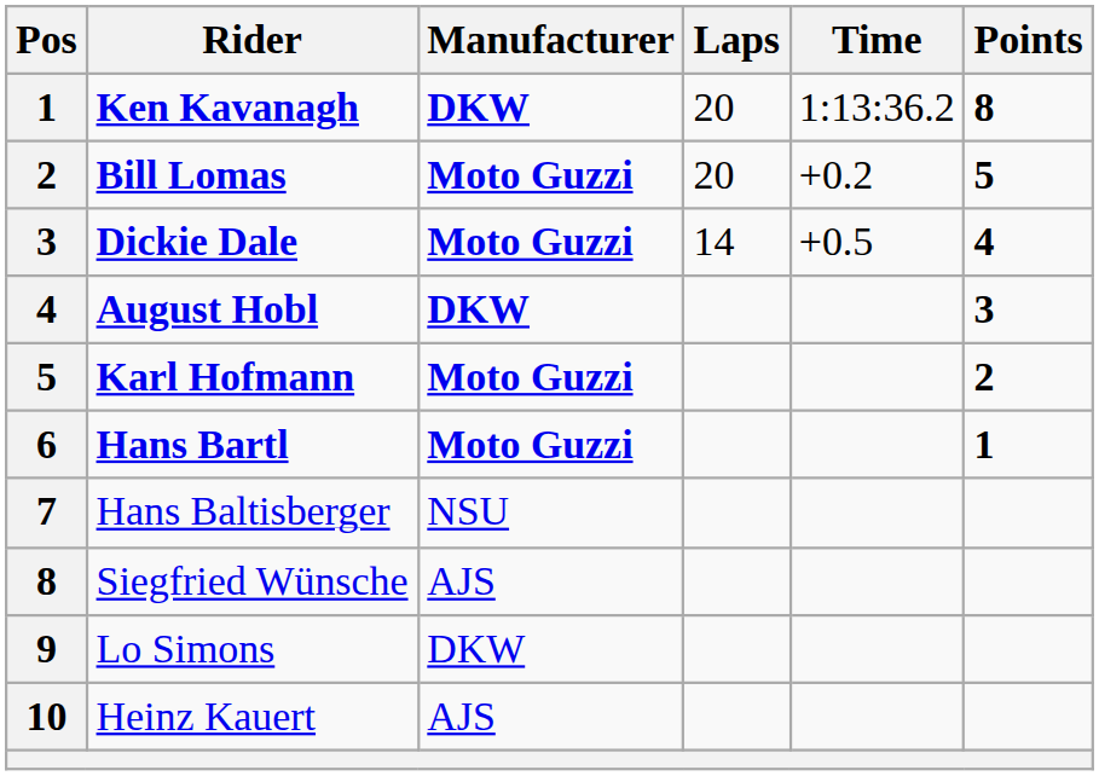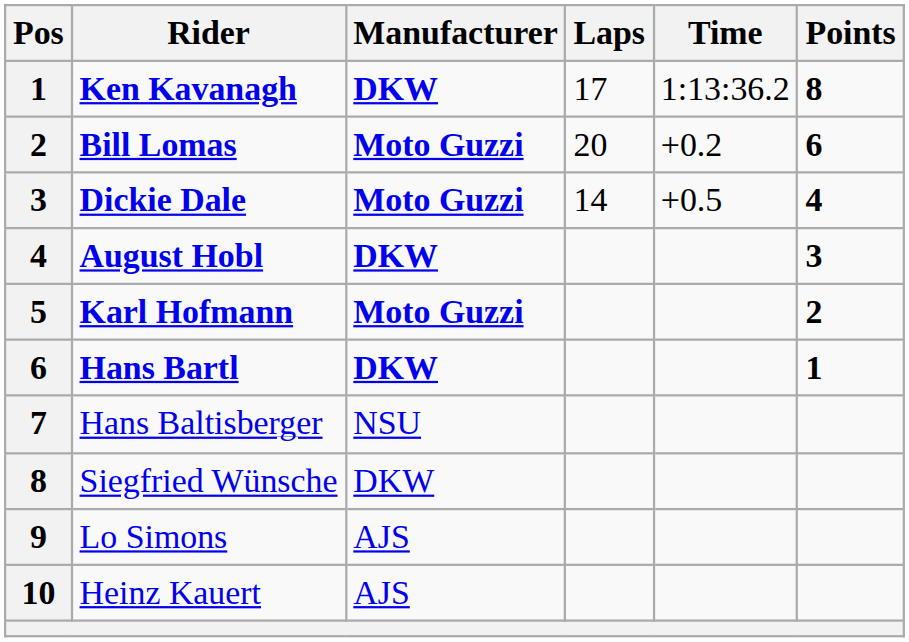Ken Kavanagh | Laps: 20 -> 17
Bill Lomas | Points: 5 -> 6
Hans Bartl | Manufacturer: Moto Guzzi -> DKW
Siegfried Wünsche | Manufacturer: AJS -> DKW
Lo Simons | Manufacturer: DKW -> AJS
